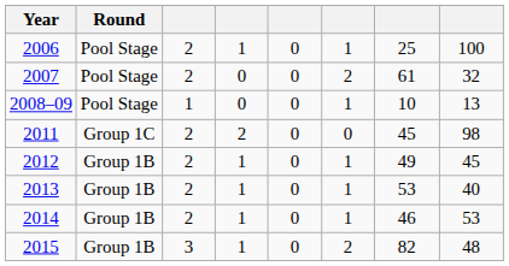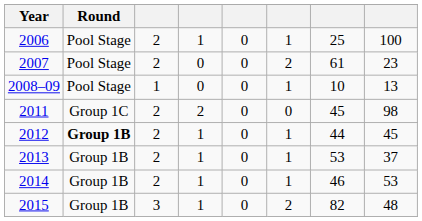2007 | column 8: 32 -> 23
2012 | Round: normal -> bold
2012 | column 7: 49 -> 44
2013 | column 8: 40 -> 37
